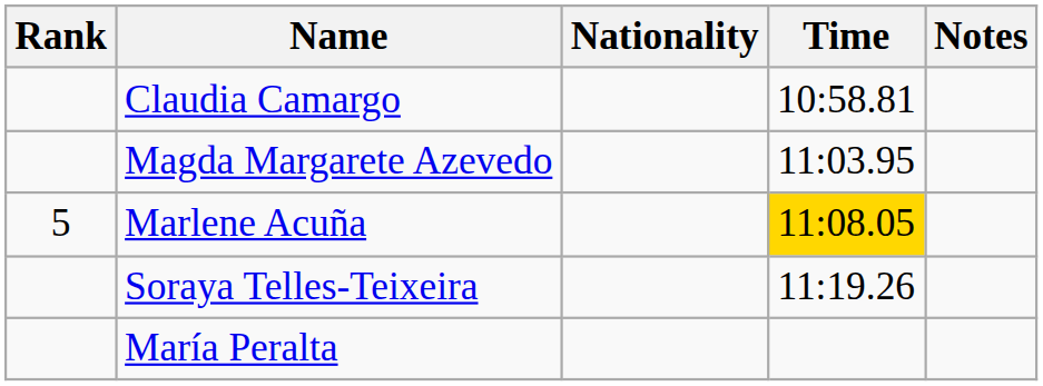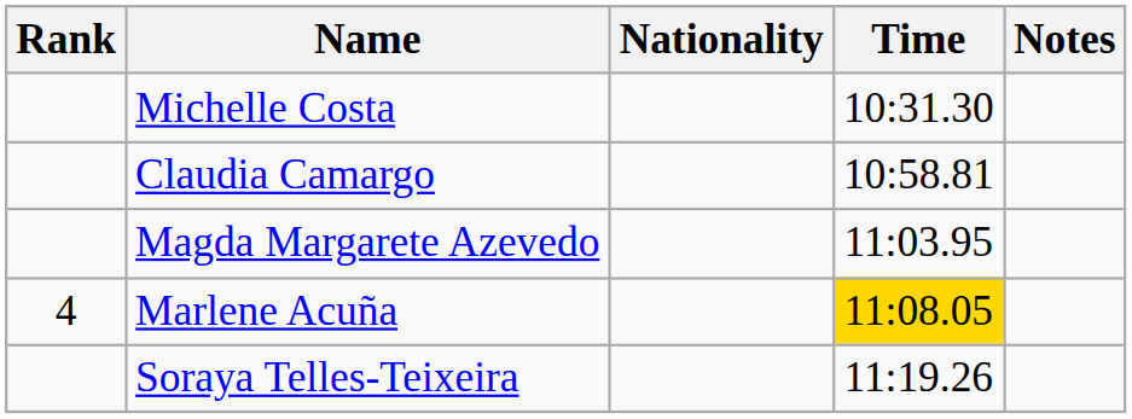+ row: Michelle Costa | 10:31.30
Marlene Acuña | Rank: 5 -> 4
- row: María Peralta
